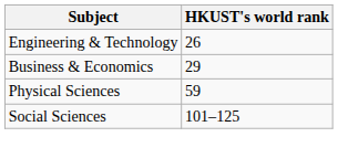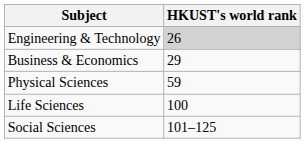Engineering & Technology | HKUST's world rank: no background -> lightgrey background
+ row: Life Sciences | 100
